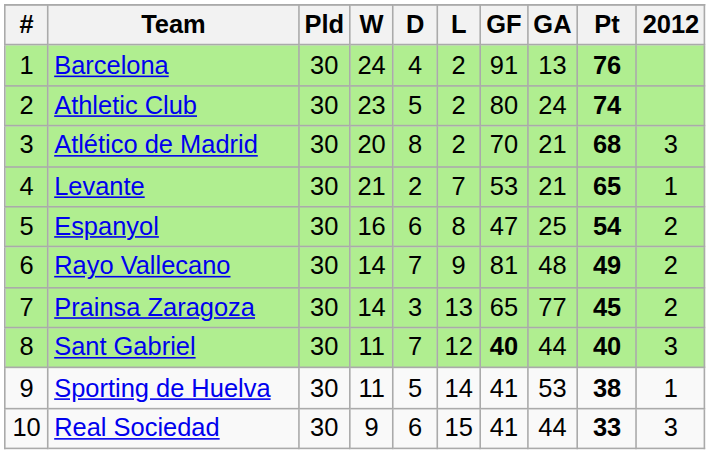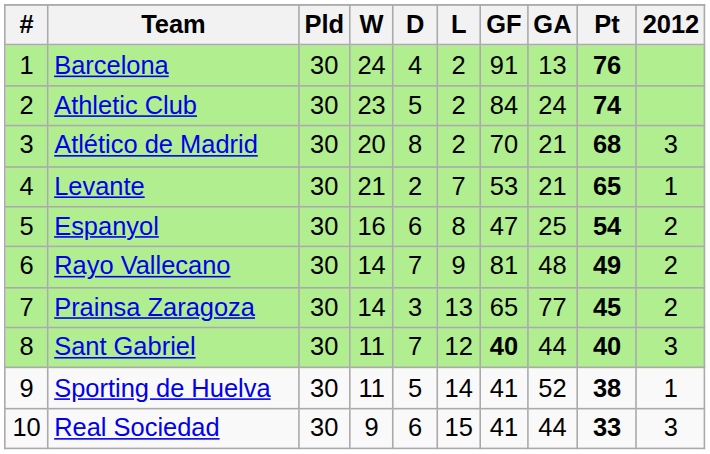Athletic Club | GF: 80 -> 84
Sporting de Huelva | GA: 53 -> 52
